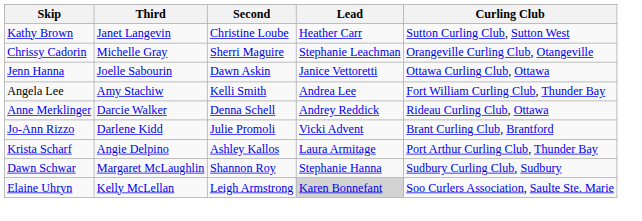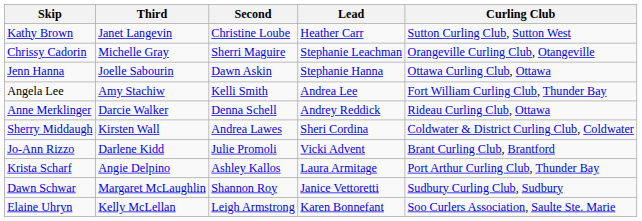Jenn Hanna | Lead: Janice Vettoretti -> Stephanie Hanna
+ row: Sherry Middaugh | Kirsten Wall | Andrea Lawes | Sheri Cordina | Coldwater & District Curling Club, Coldwater
Dawn Schwar | Lead: Stephanie Hanna -> Janice Vettoretti
Elaine Uhryn | Lead: lightgrey background -> no background
